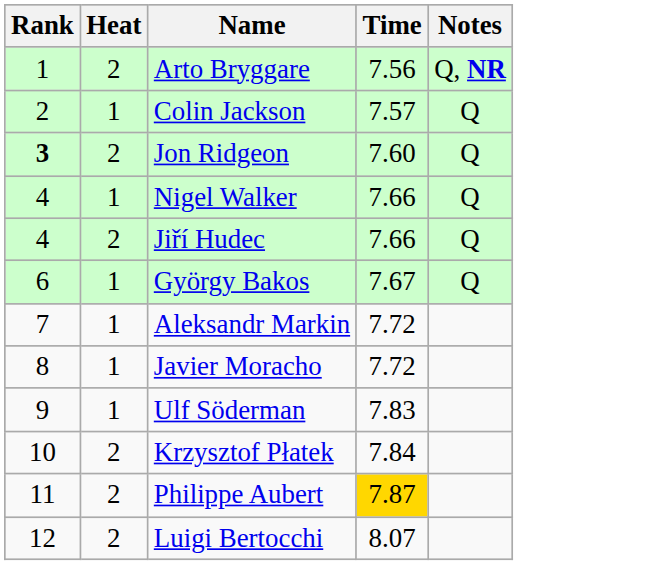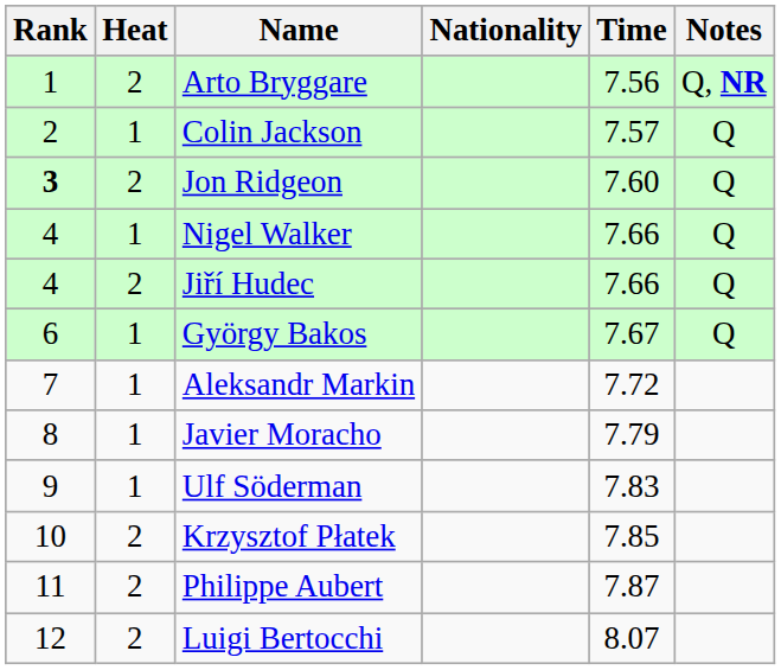+ column: Nationality
Javier Moracho | Time: 7.72 -> 7.79
Krzysztof Płatek | Time: 7.84 -> 7.85
Philippe Aubert | Time: gold background -> no background
